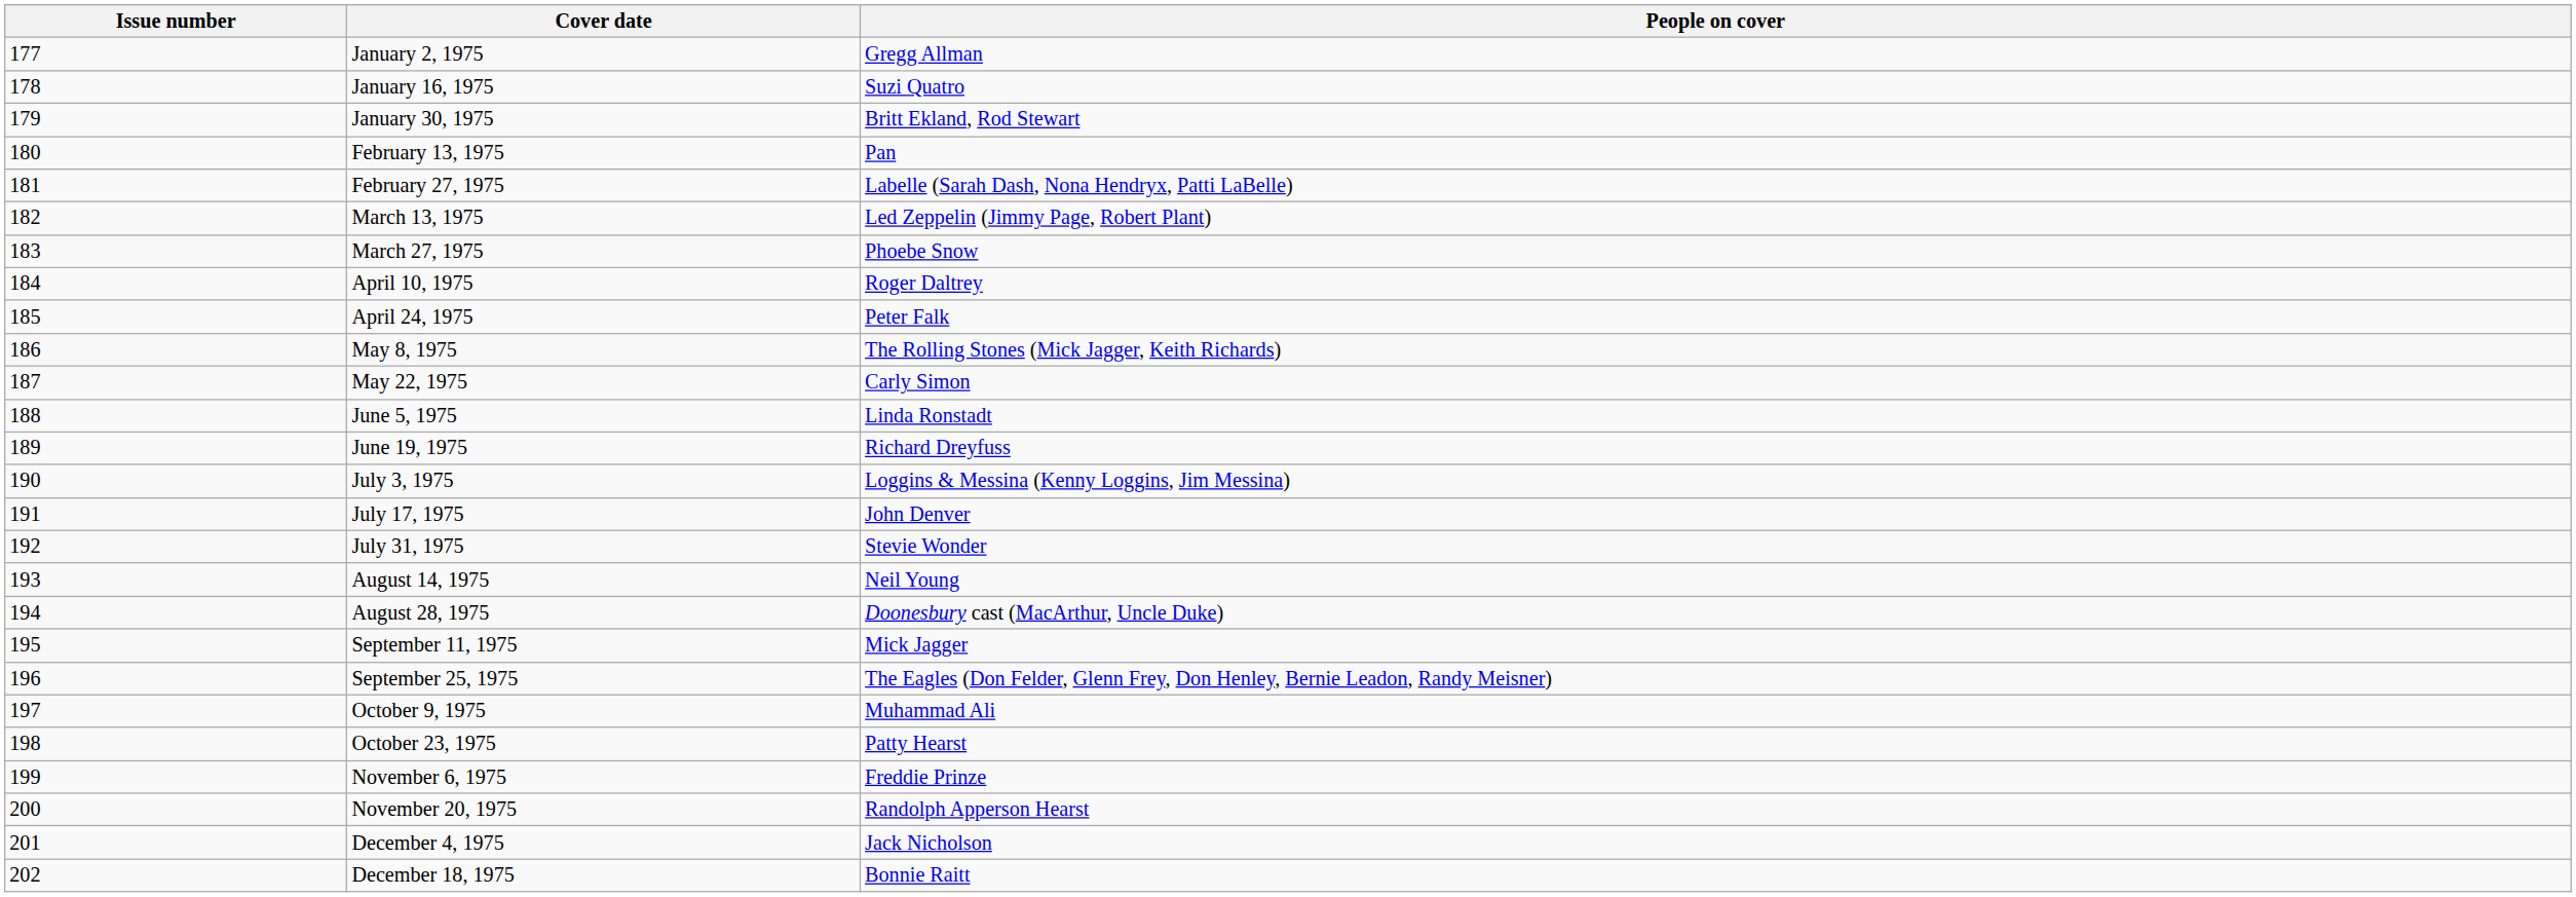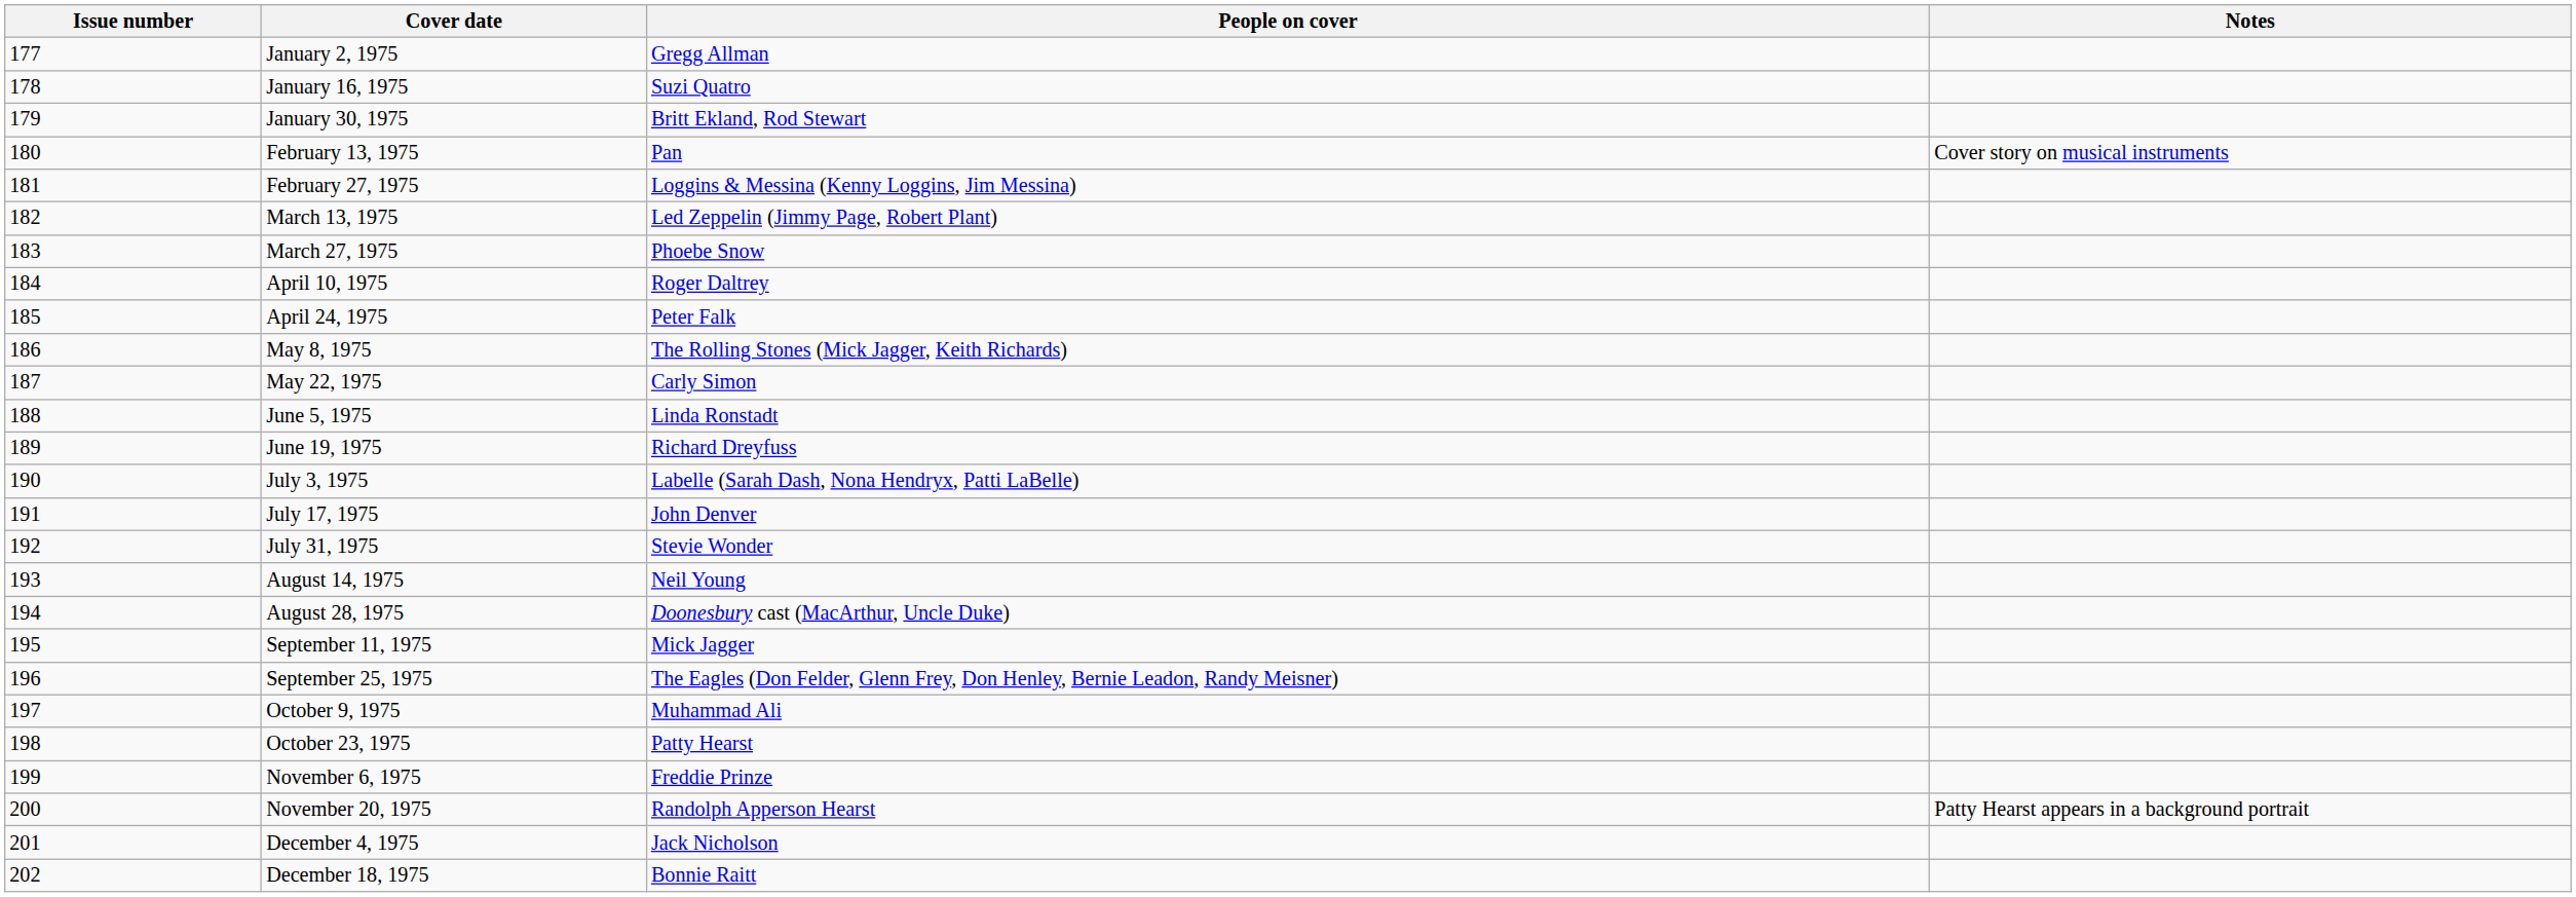+ column: Notes | Cover story on musical instruments | Patty Hearst appears in a background portrait
February 27, 1975 | People on cover: Labelle (Sarah Dash, Nona Hendryx, Patti LaBelle) -> Loggins & Messina (Kenny Loggins, Jim Messina)
July 3, 1975 | People on cover: Loggins & Messina (Kenny Loggins, Jim Messina) -> Labelle (Sarah Dash, Nona Hendryx, Patti LaBelle)
